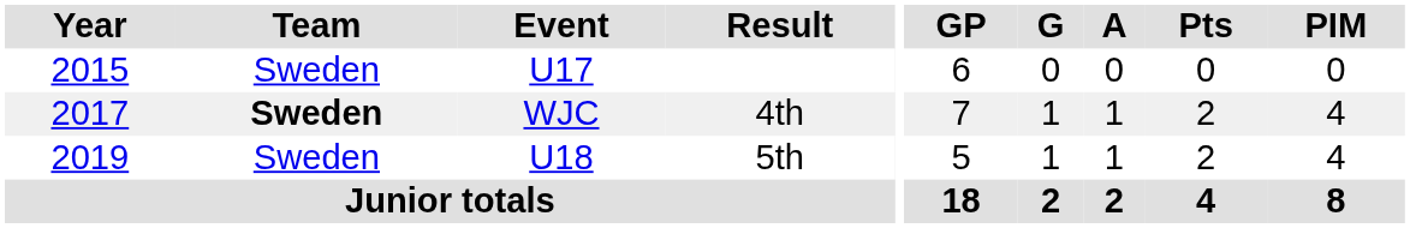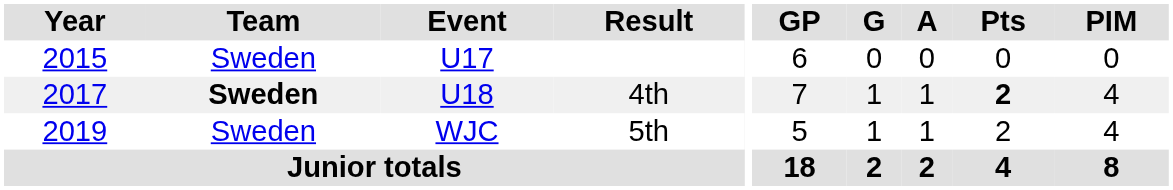4th | Event: WJC -> U18
4th | Pts: normal -> bold
5th | Event: U18 -> WJC
